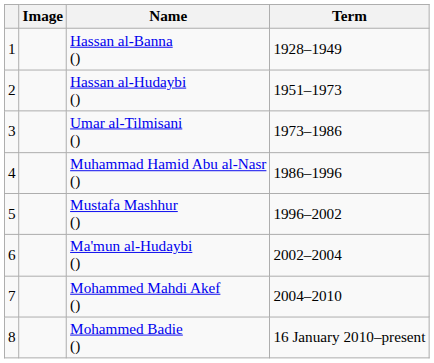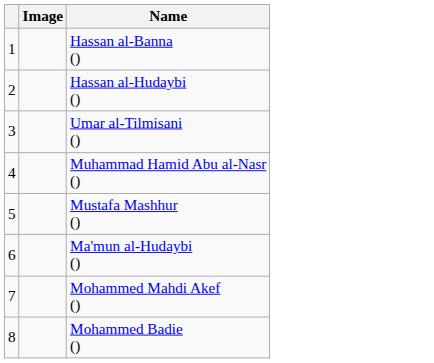- column: Term | 1928–1949 | 1951–1973 | 1973–1986 | 1986–1996 | 1996–2002 | 2002–2004 | 2004–2010 | 16 January 2010–present
